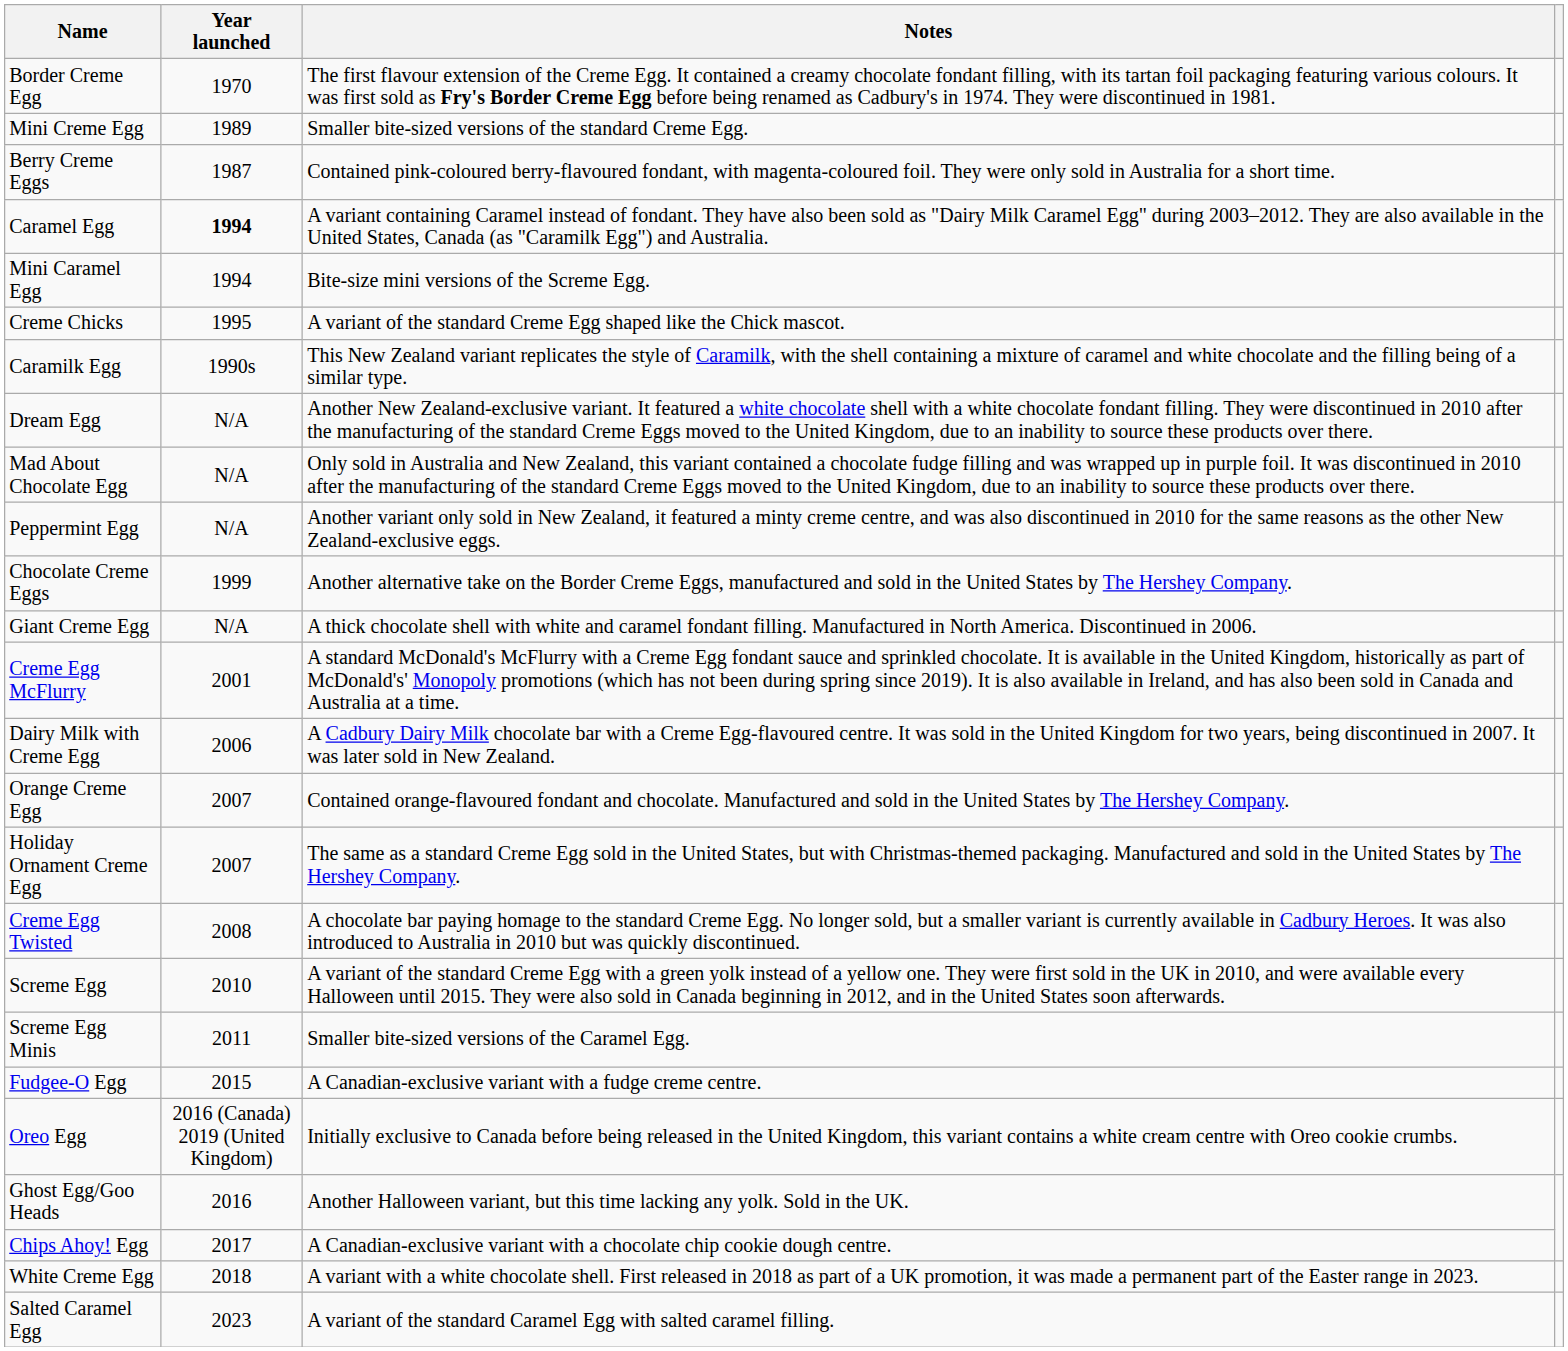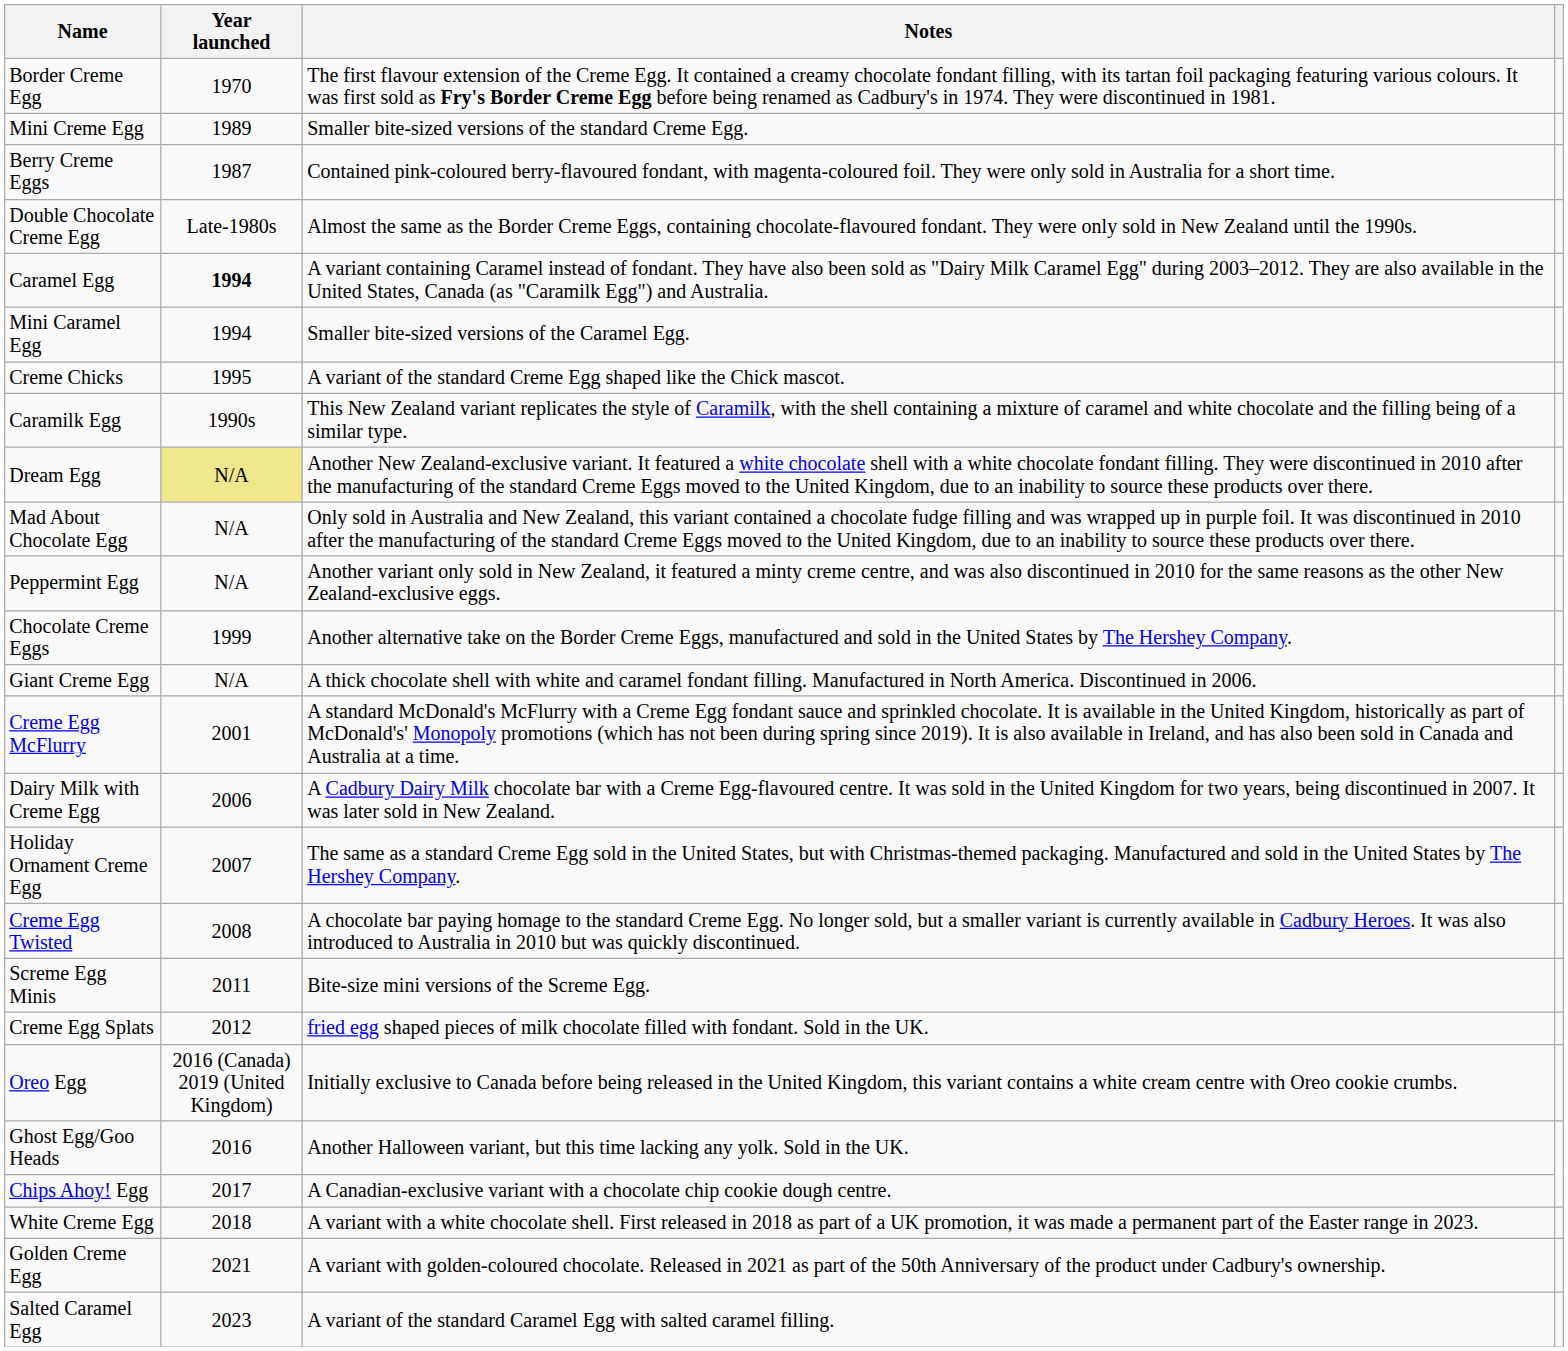+ row: Double Chocolate Creme Egg | Late-1980s | Almost the same as the Border Creme Eggs, containing chocolate-flavoured fondant. They were only sold in New Zealand until the 1990s.
Mini Caramel Egg | Notes: Bite-size mini versions of the Screme Egg. -> Smaller bite-sized versions of the Caramel Egg.
Dream Egg | Year launched: no background -> khaki background
- row: Orange Creme Egg | 2007 | Contained orange-flavoured fondant and chocolate. Manufactured and sold in the United States by The Hershey Company.
- row: Screme Egg | 2010 | A variant of the standard Creme Egg with a green yolk instead of a yellow one. They were first sold in the UK in 2010, and were available every Halloween until 2015. They were also sold in Canada beginning in 2012, and in the United States soon afterwards.
Screme Egg Minis | Notes: Smaller bite-sized versions of the Caramel Egg. -> Bite-size mini versions of the Screme Egg.
+ row: Creme Egg Splats | 2012 | fried egg shaped pieces of milk chocolate filled with fondant. Sold in the UK.
- row: Fudgee-O Egg | 2015 | A Canadian-exclusive variant with a fudge creme centre.
+ row: Golden Creme Egg | 2021 | A variant with golden-coloured chocolate. Released in 2021 as part of the 50th Anniversary of the product under Cadbury's ownership.
